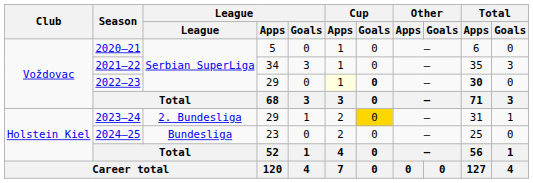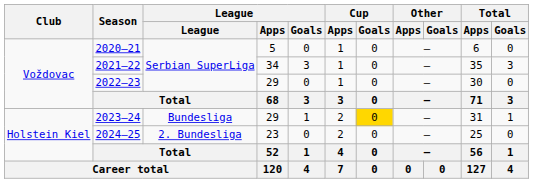2022–23 | Cup / Apps: lightyellow background -> no background
2022–23 | Cup / Goals: bold -> normal
2022–23 | Total / Apps: bold -> normal
2023–24 | League: 2. Bundesliga -> Bundesliga
2024–25 | League: Bundesliga -> 2. Bundesliga
